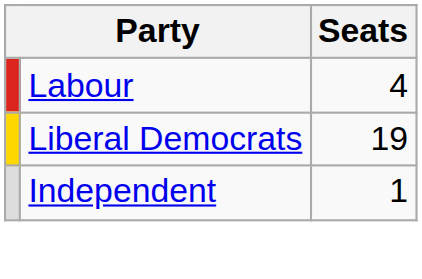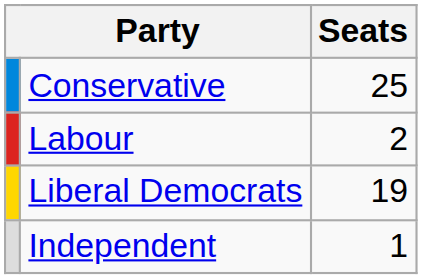+ row: Conservative | 25
Labour | Seats: 4 -> 2
